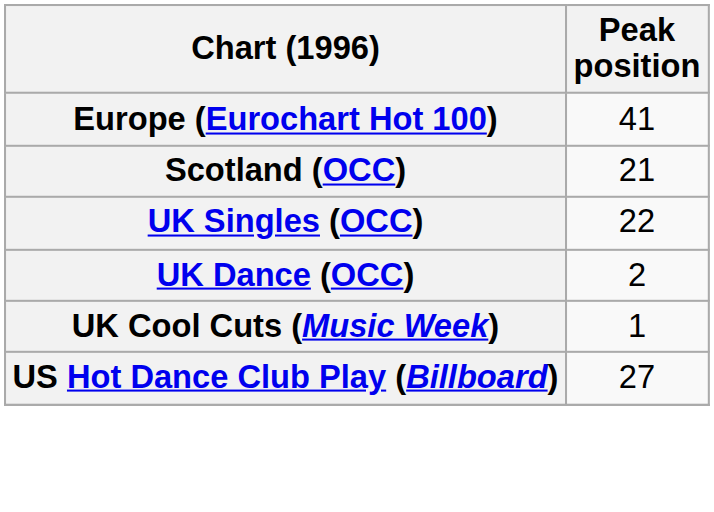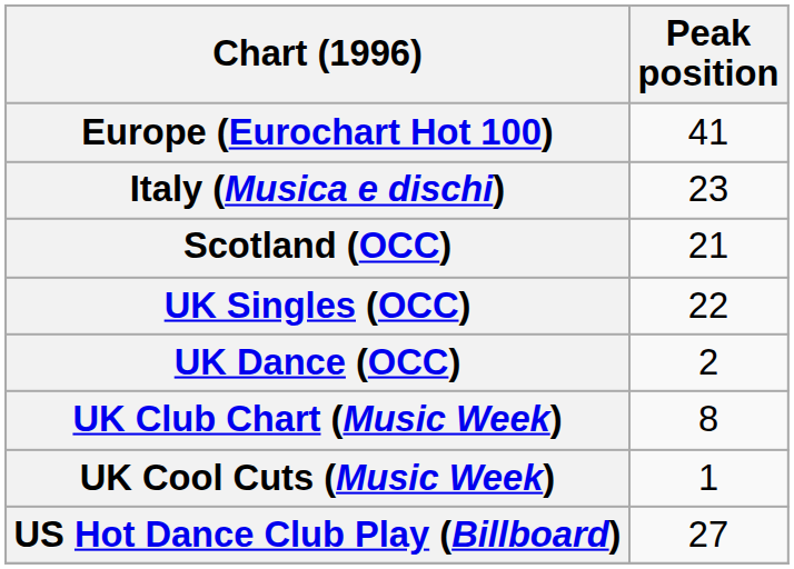+ row: Italy (Musica e dischi) | 23
+ row: UK Club Chart (Music Week) | 8
